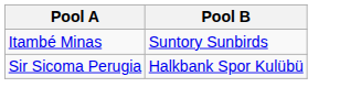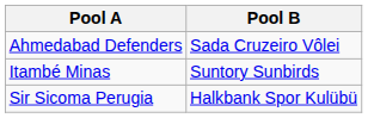+ row: Ahmedabad Defenders | Sada Cruzeiro Vôlei
